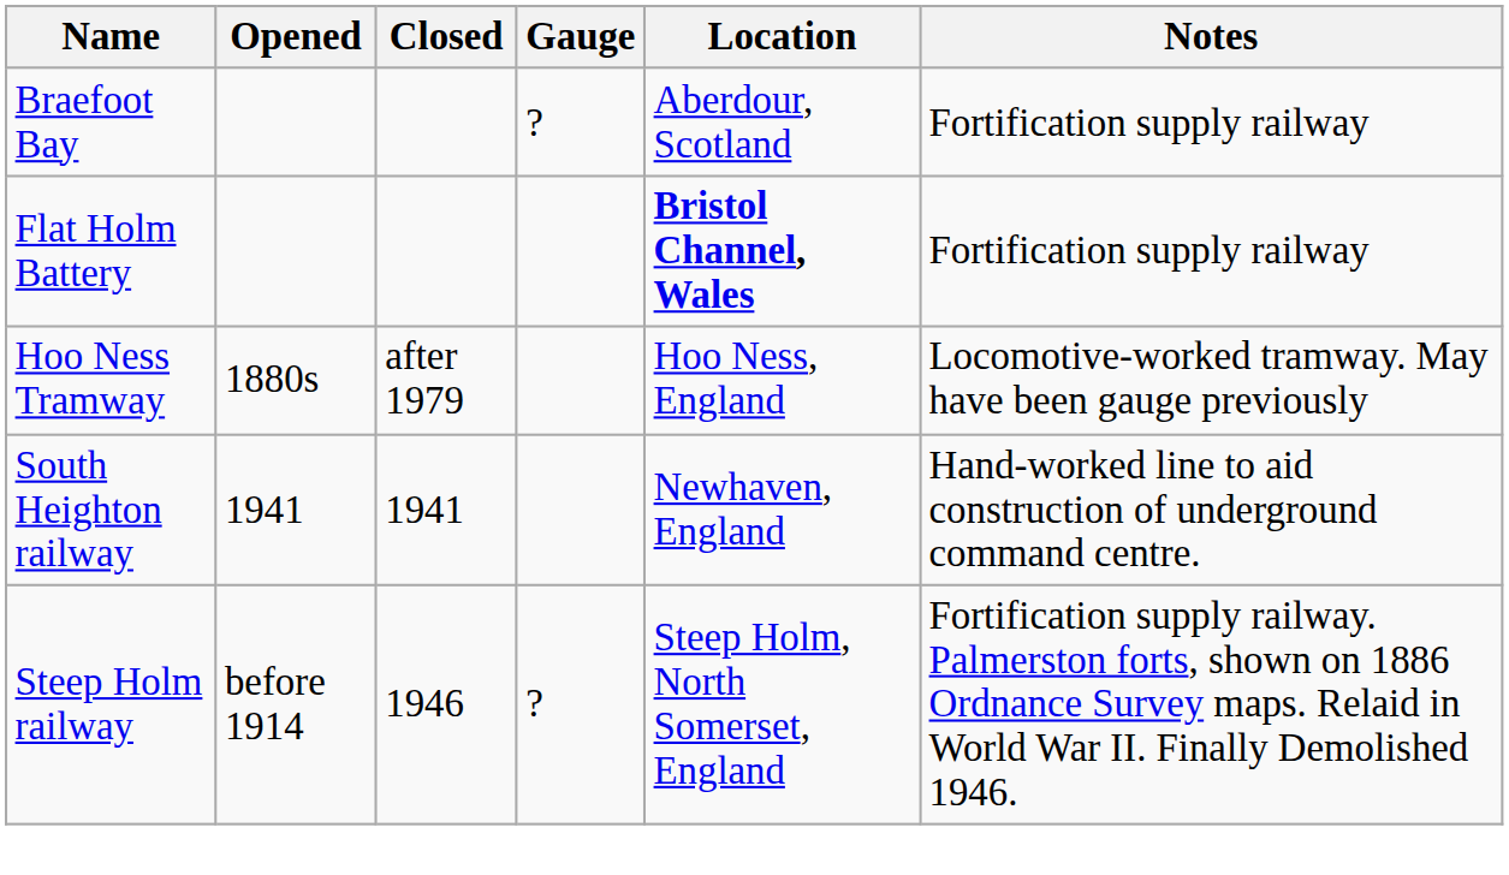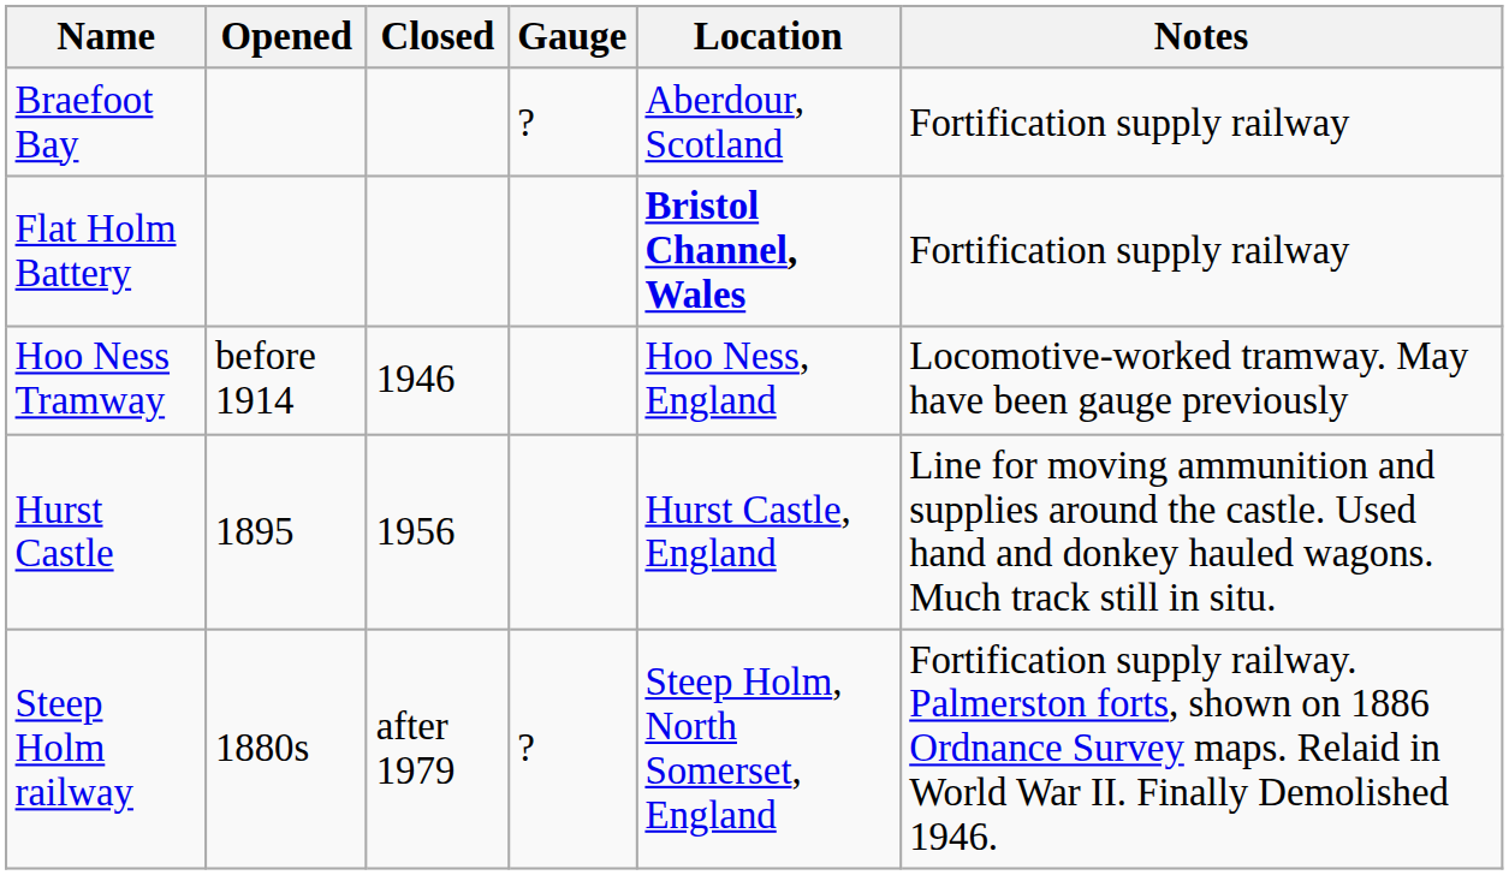Hoo Ness Tramway | Opened: 1880s -> before 1914
Hoo Ness Tramway | Closed: after 1979 -> 1946
+ row: Hurst Castle | 1895 | 1956 | Hurst Castle, England | Line for moving ammunition and supplies around the castle. Used hand and donkey hauled wagons. Much track still in situ.
- row: South Heighton railway | 1941 | 1941 | Newhaven, England | Hand-worked line to aid construction of underground command centre.
Steep Holm railway | Opened: before 1914 -> 1880s
Steep Holm railway | Closed: 1946 -> after 1979
